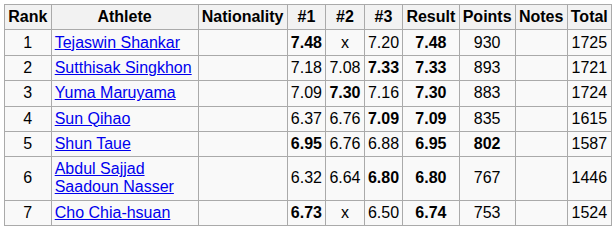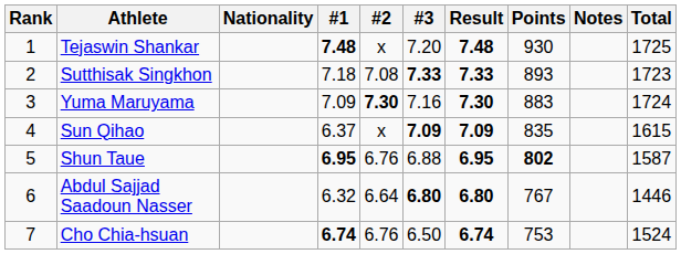Sutthisak Singkhon | Total: 1721 -> 1723
Sun Qihao | #2: 6.76 -> x
Cho Chia-hsuan | #1: 6.73 -> 6.74
Cho Chia-hsuan | #2: x -> 6.76
